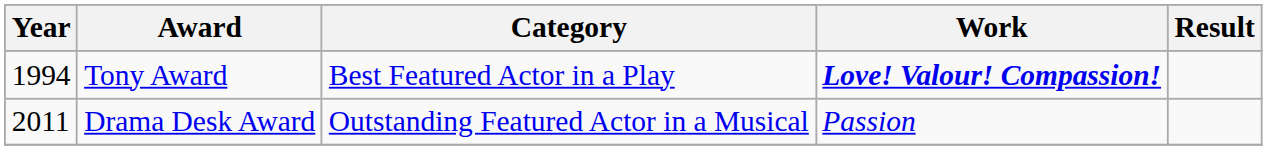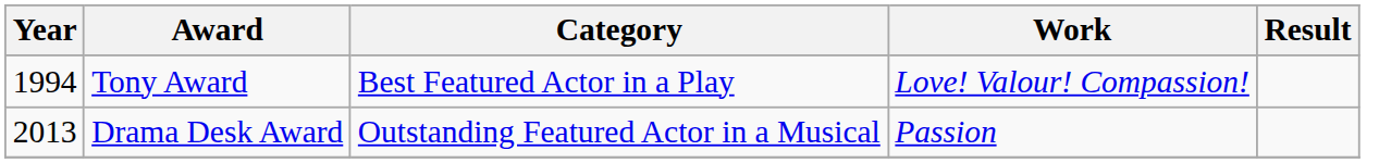Tony Award | Work: bold -> normal
Drama Desk Award | Year: 2011 -> 2013
